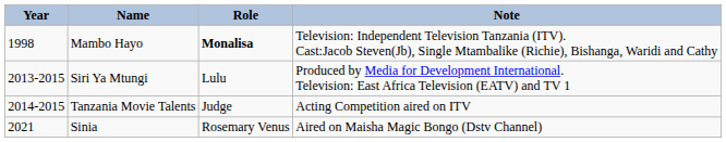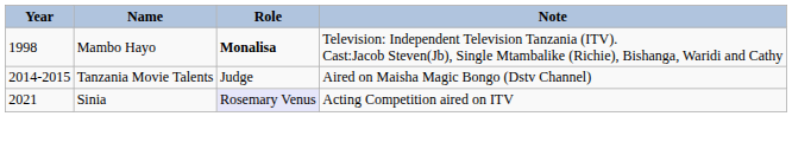- row: 2013-2015 | Siri Ya Mtungi | Lulu | Produced by Media for Development International. Television: East Africa Television (EATV) and TV 1
Tanzania Movie Talents | Note: Acting Competition aired on ITV -> Aired on Maisha Magic Bongo (Dstv Channel)
Sinia | Role: no background -> lavender background
Sinia | Note: Aired on Maisha Magic Bongo (Dstv Channel) -> Acting Competition aired on ITV
